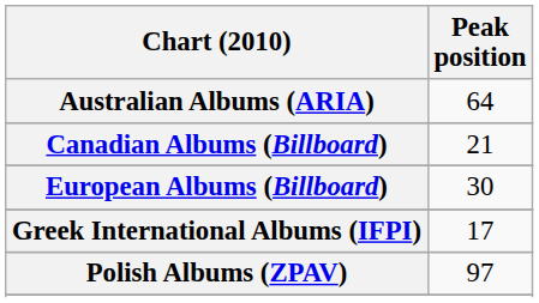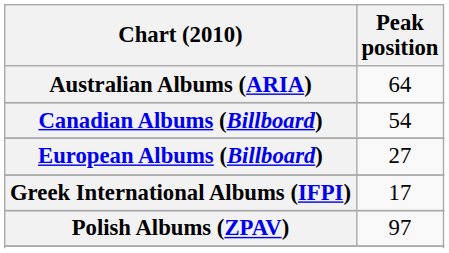Canadian Albums (Billboard) | Peak position: 21 -> 54
European Albums (Billboard) | Peak position: 30 -> 27
